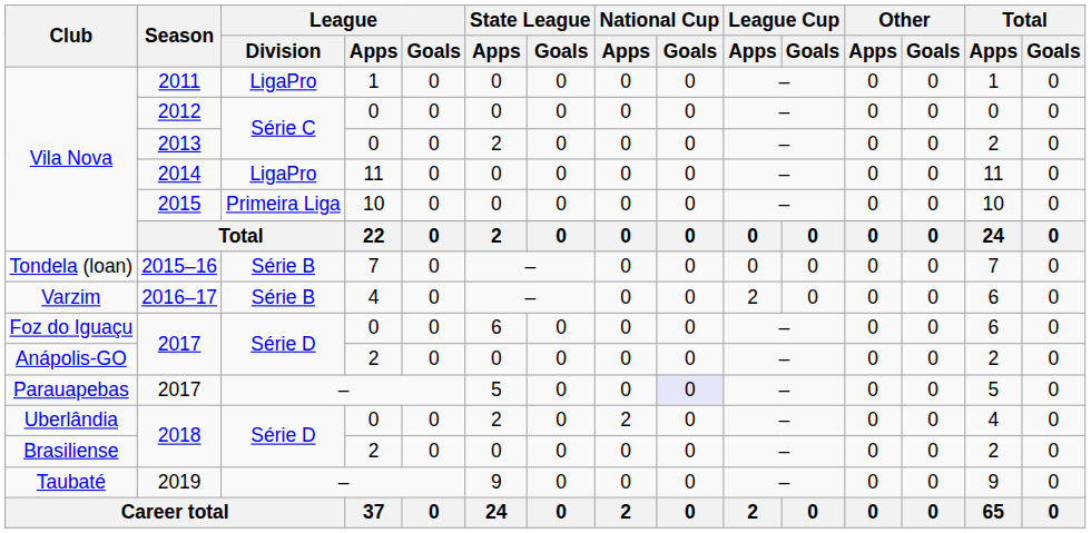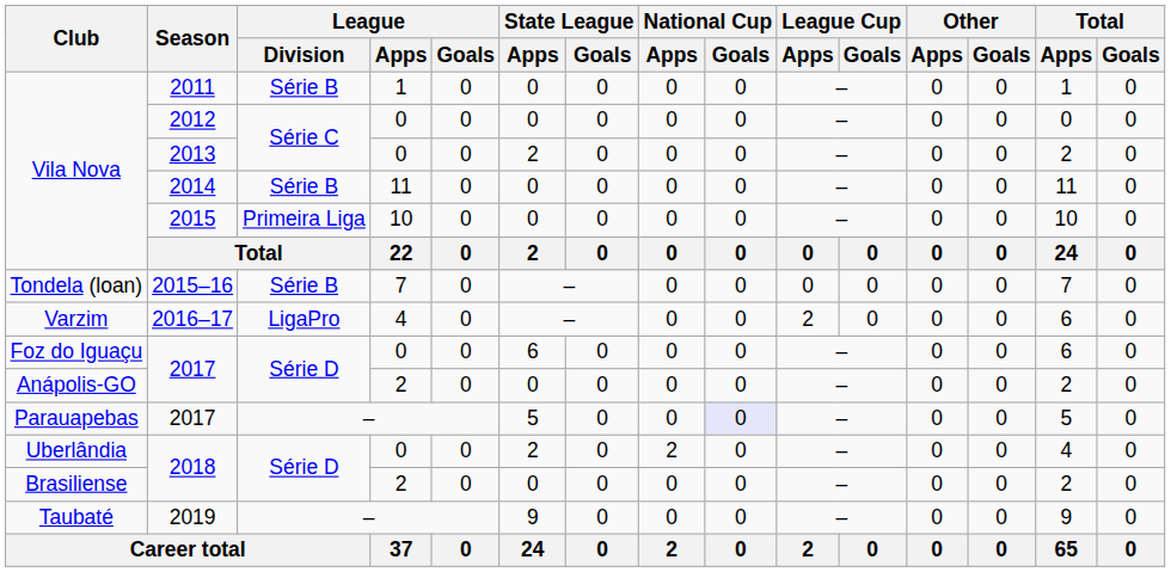2011 | League / Division: LigaPro -> Série B
2014 | League / Division: LigaPro -> Série B
2016–17 | League / Division: Série B -> LigaPro
